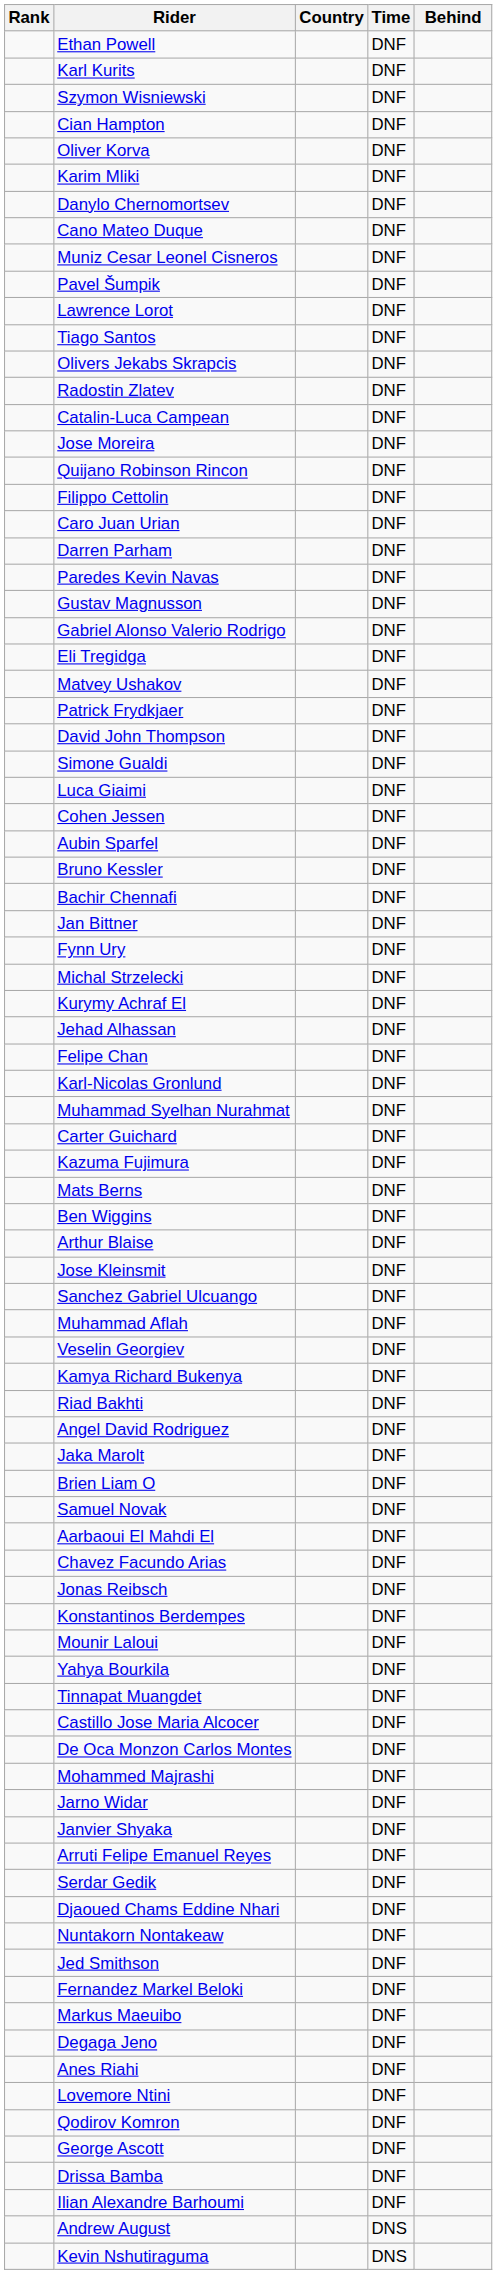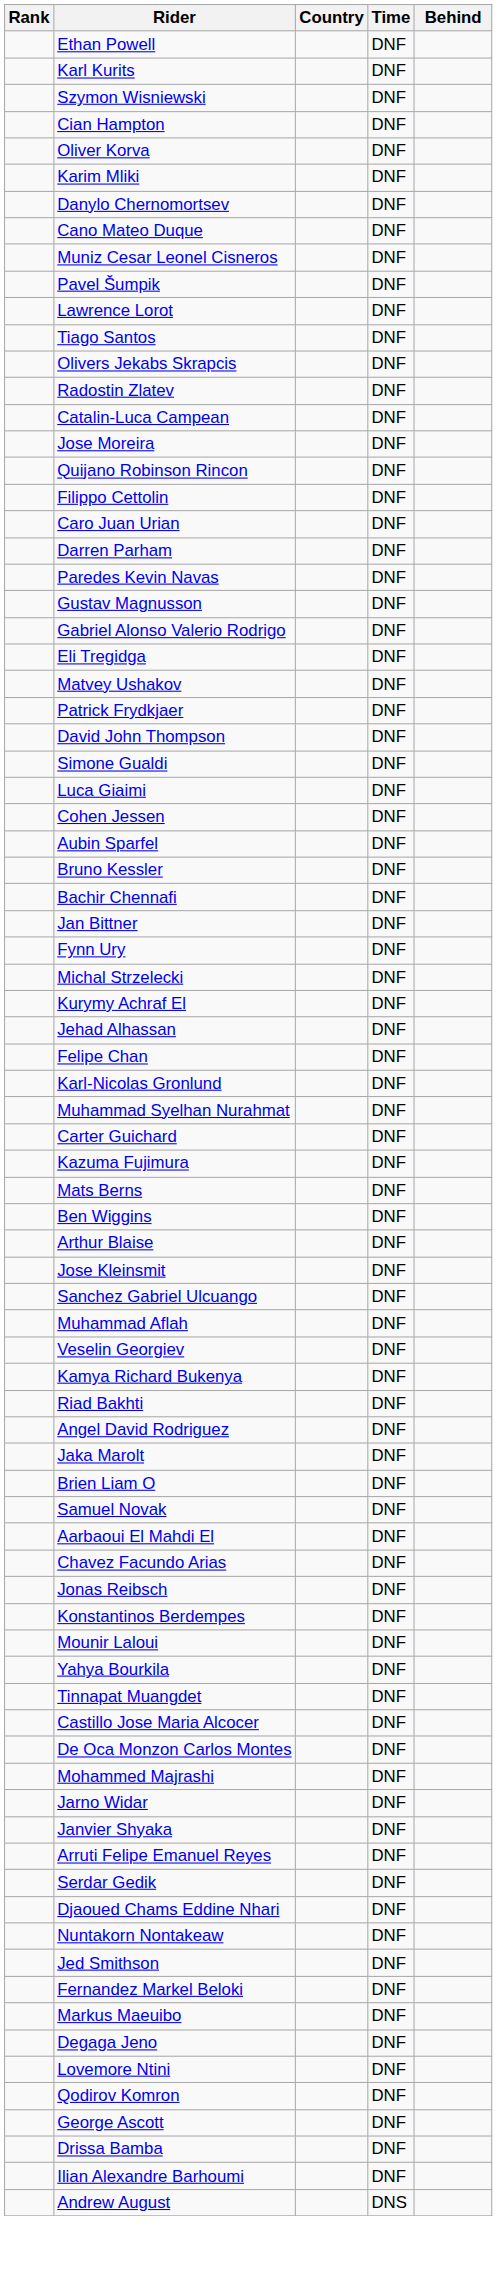- row: Anes Riahi | DNF
- row: Kevin Nshutiraguma | DNS
